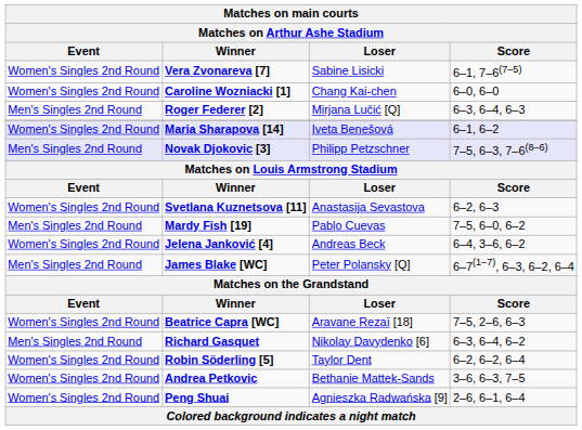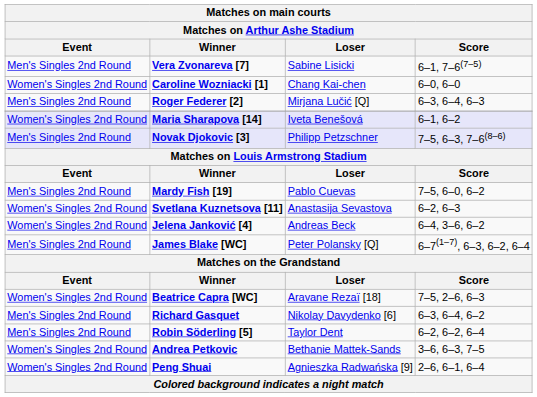Vera Zvonareva [7] | Event: Women's Singles 2nd Round -> Men's Singles 2nd Round
rows swapped: Mardy Fish [19] <-> Svetlana Kuznetsova [11]
Robin Söderling [5] | Event: Women's Singles 2nd Round -> Men's Singles 2nd Round
